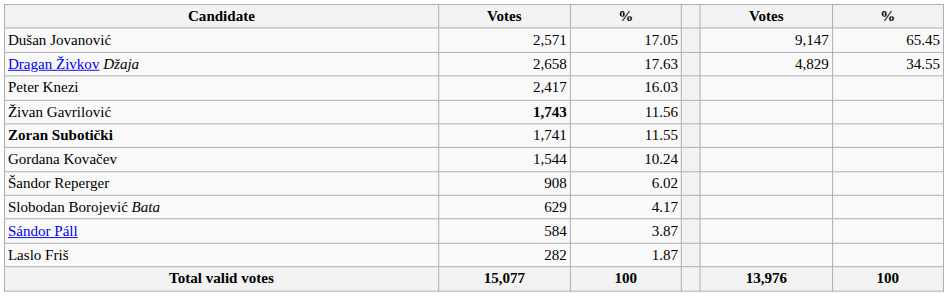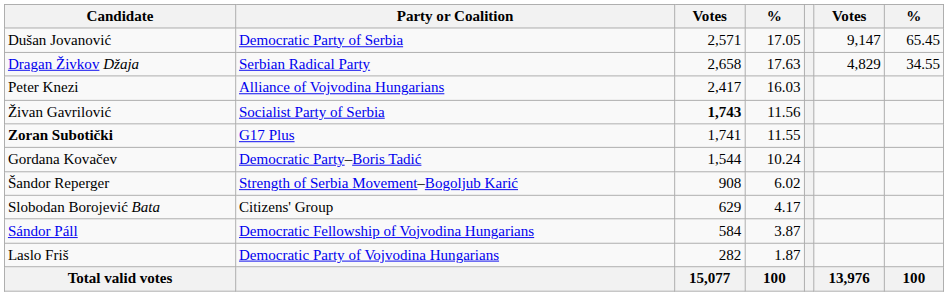+ column: Party or Coalition | Democratic Party of Serbia | Serbian Radical Party | Alliance of Vojvodina Hungarians | Socialist Party of Serbia | G17 Plus | Democratic Party–Boris Tadić | Strength of Serbia Movement–Bogoljub Karić | Citizens' Group | Democratic Fellowship of Vojvodina Hungarians | Democratic Party of Vojvodina Hungarians
